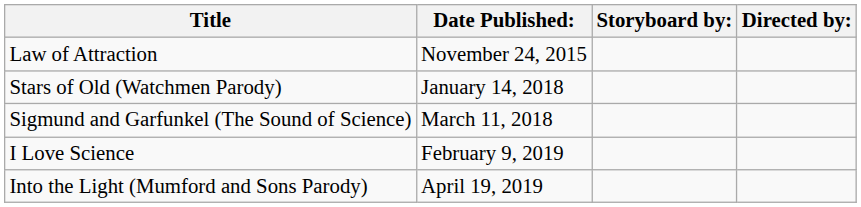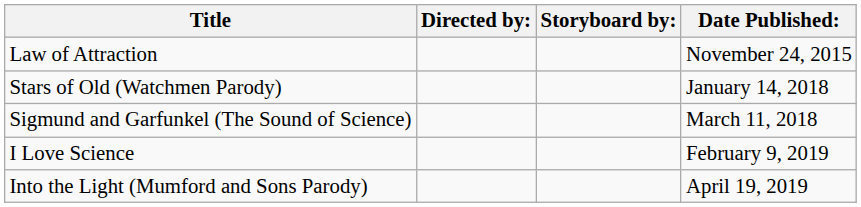columns swapped: Directed by: <-> Date Published:
